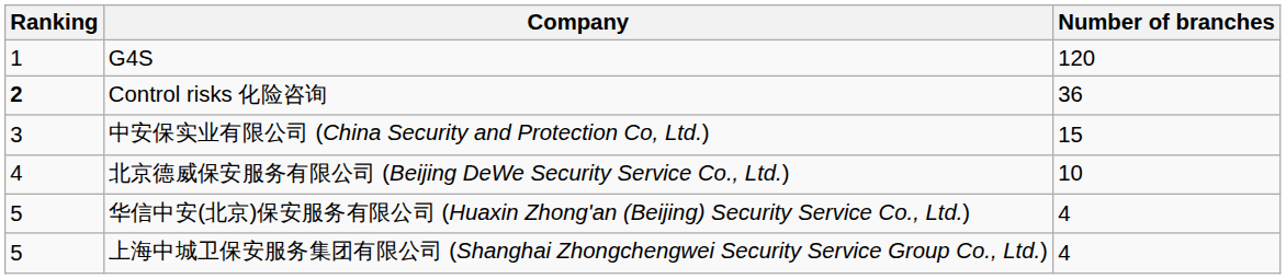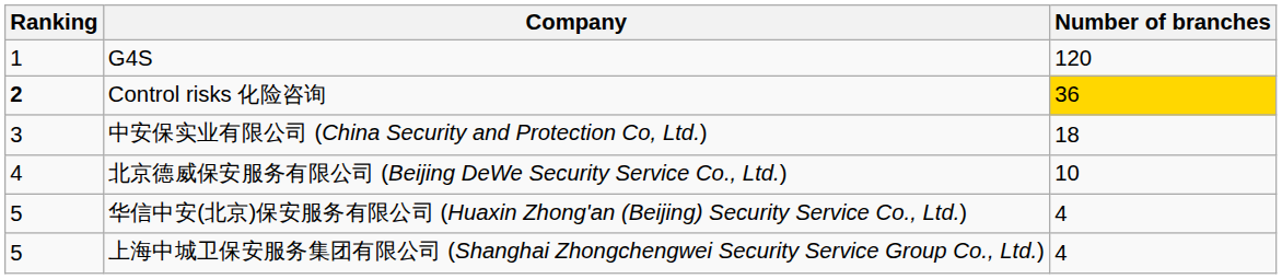Control risks 化险咨询 | Number of branches: no background -> gold background
中安保实业有限公司 (China Security and Protection Co, Ltd.) | Number of branches: 15 -> 18
